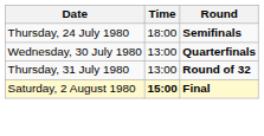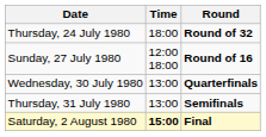Thursday, 24 July 1980 | Round: Semifinals -> Round of 32
+ row: Sunday, 27 July 1980 | 12:00 18:00 | Round of 16
Thursday, 31 July 1980 | Round: Round of 32 -> Semifinals
